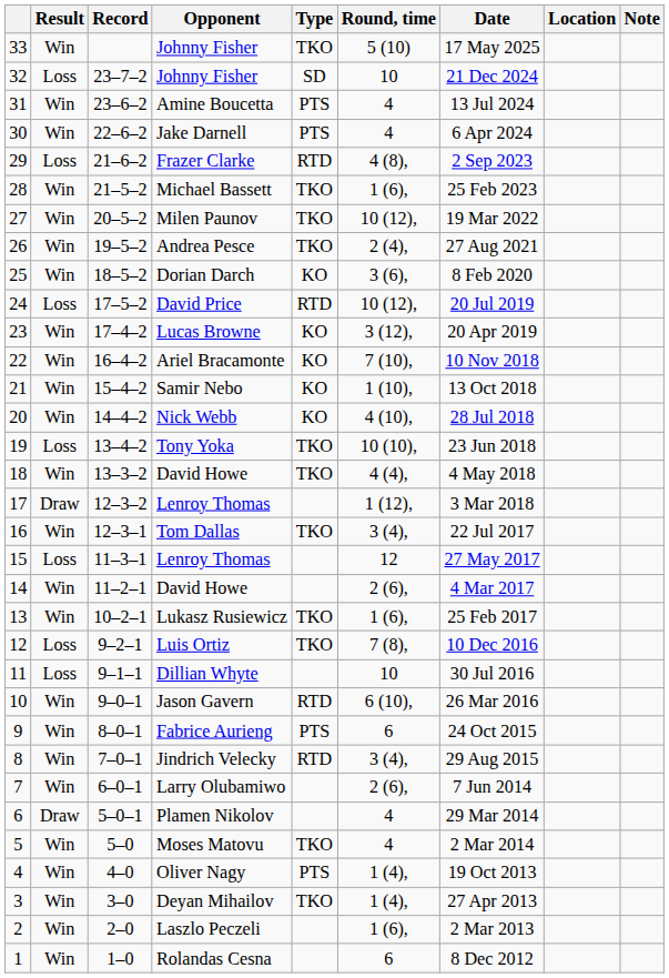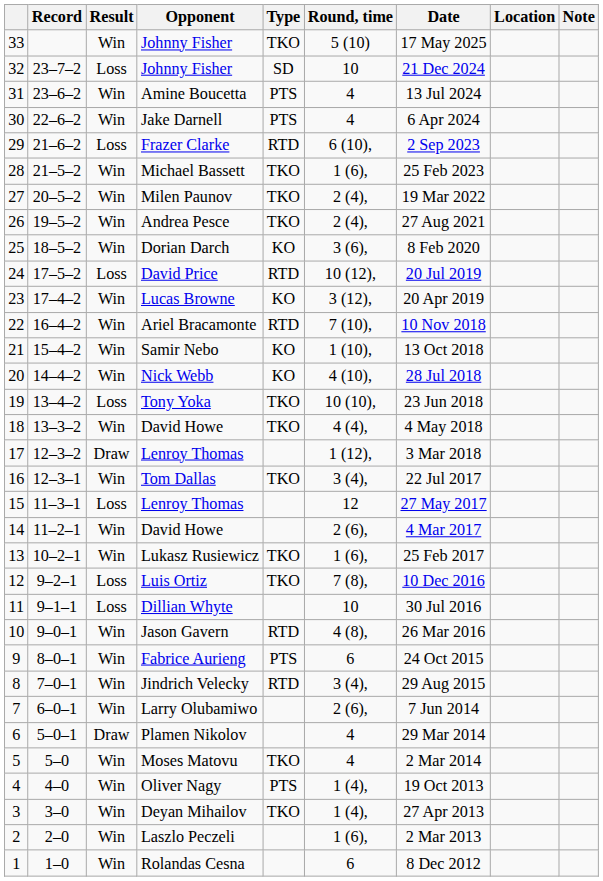columns swapped: Result <-> Record
Frazer Clarke | Round, time: 4 (8), -> 6 (10),
Milen Paunov | Round, time: 10 (12), -> 2 (4),
Ariel Bracamonte | Type: KO -> RTD
Jason Gavern | Round, time: 6 (10), -> 4 (8),
